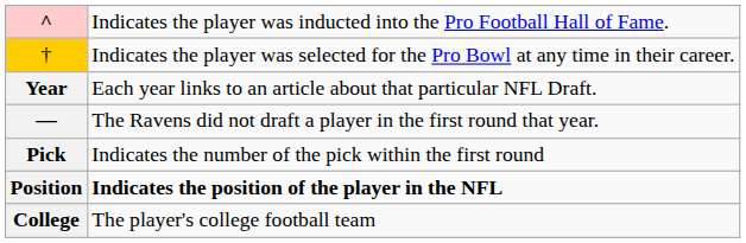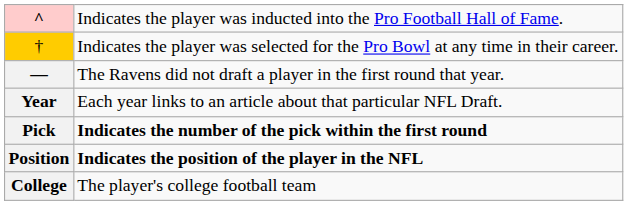rows swapped: — <-> Year
Pick | column 2: normal -> bold
